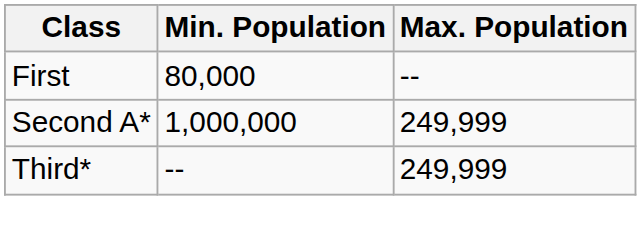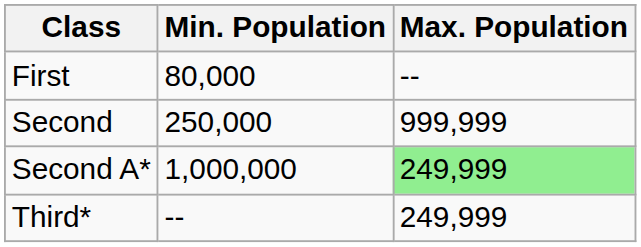+ row: Second | 250,000 | 999,999
Second A* | Max. Population: no background -> lightgreen background
